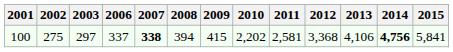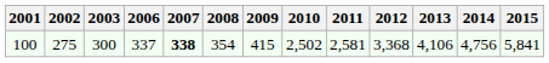100 | 2003: 297 -> 300
100 | 2008: 394 -> 354
100 | 2010: 2,202 -> 2,502
100 | 2014: bold -> normal
